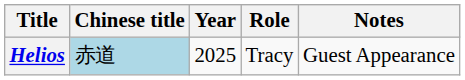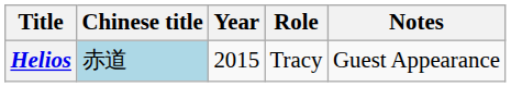Helios | Year: 2025 -> 2015
